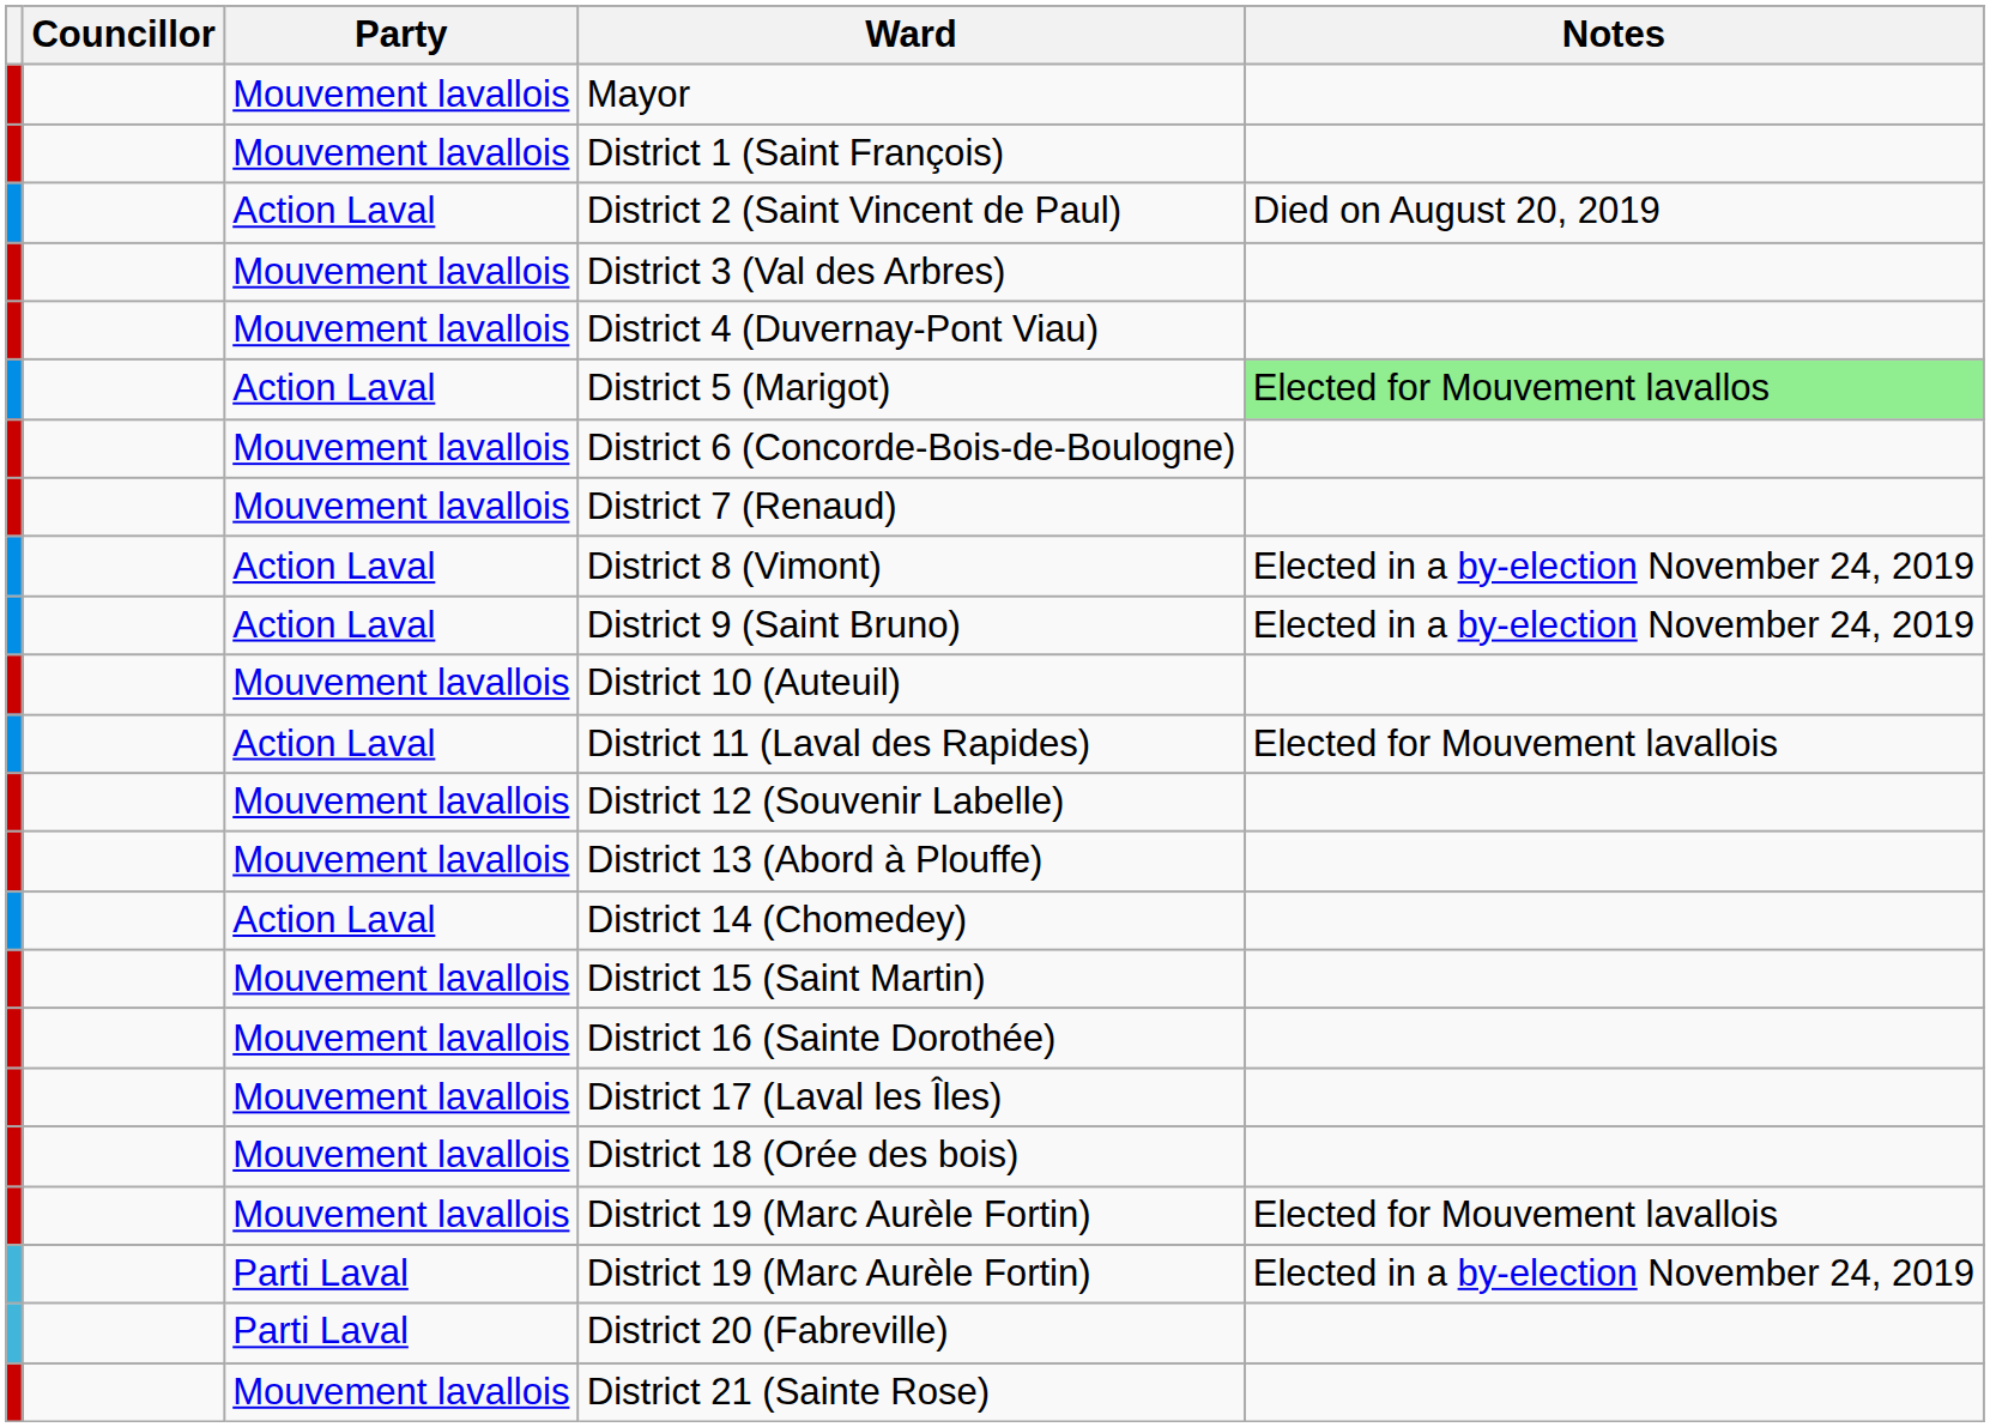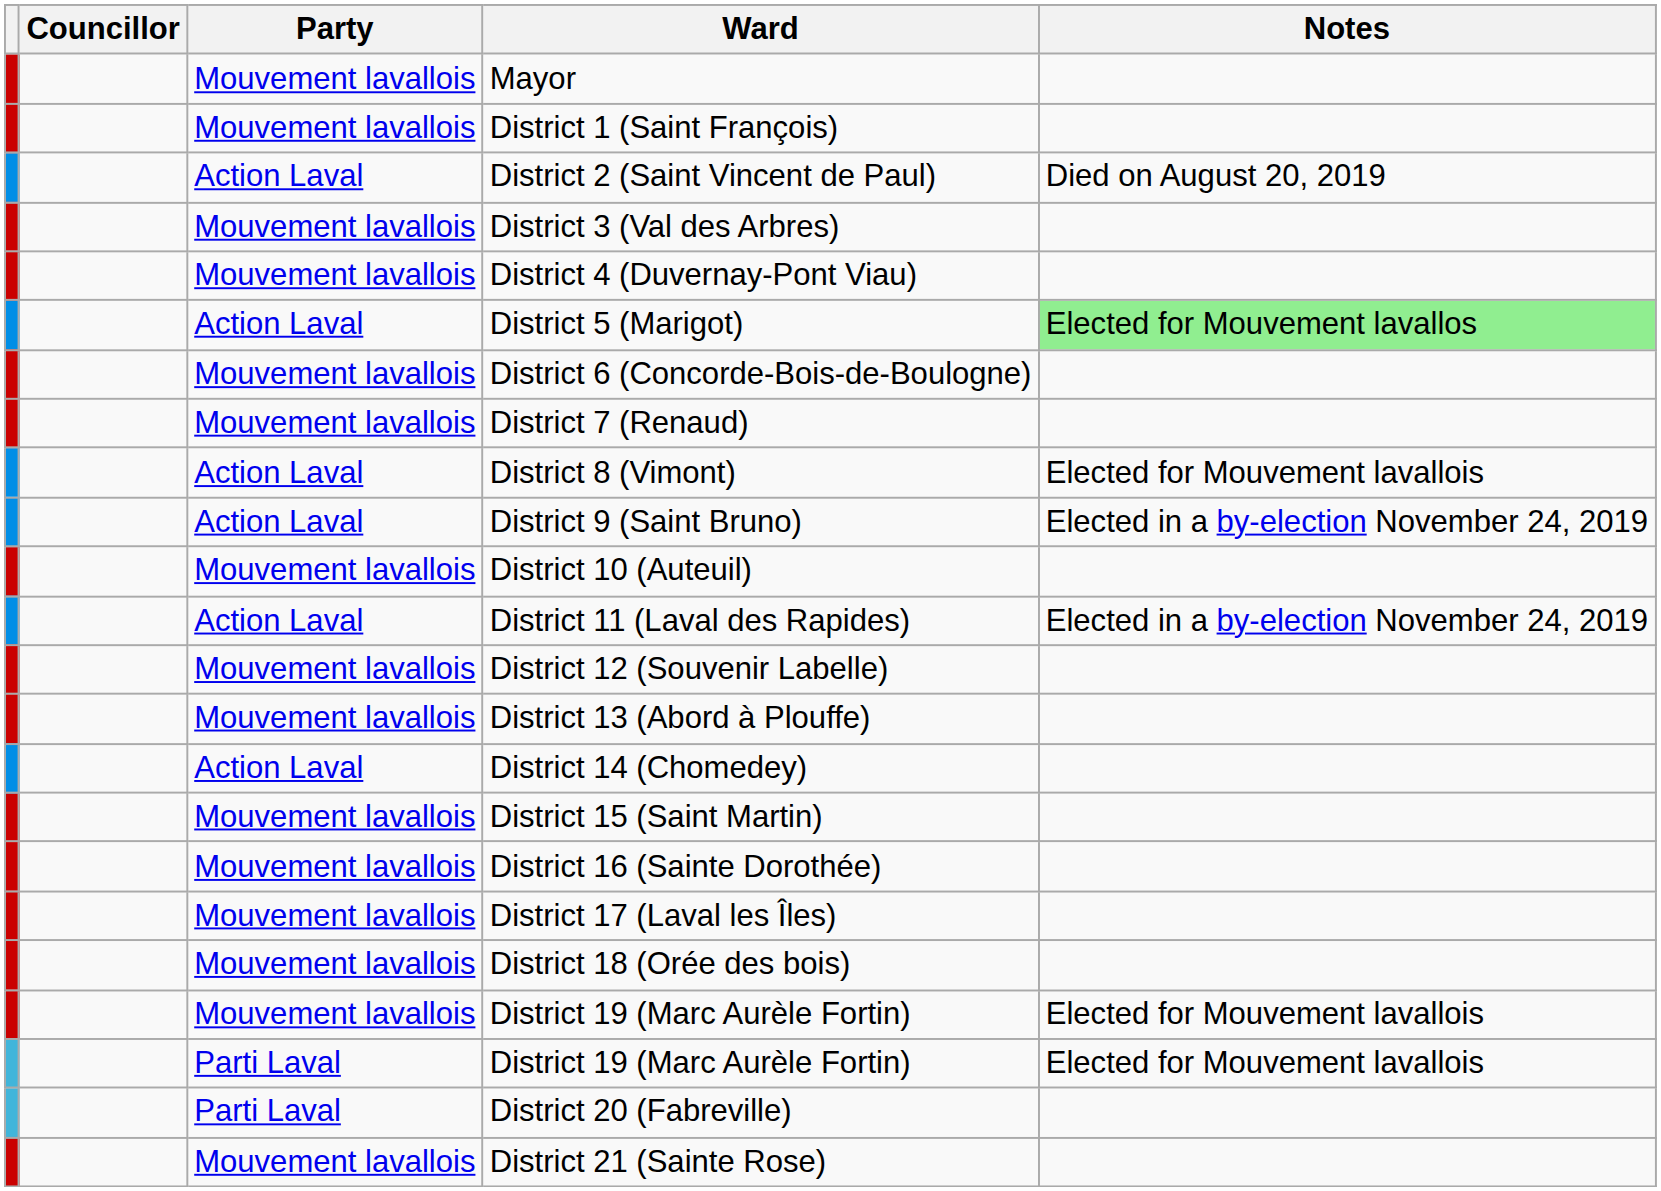District 8 (Vimont) | Notes: Elected in a by-election November 24, 2019 -> Elected for Mouvement lavallois
District 11 (Laval des Rapides) | Notes: Elected for Mouvement lavallois -> Elected in a by-election November 24, 2019
Parti Laval / District 19 (Marc Aurèle Fortin) | Notes: Elected in a by-election November 24, 2019 -> Elected for Mouvement lavallois
